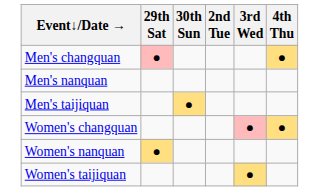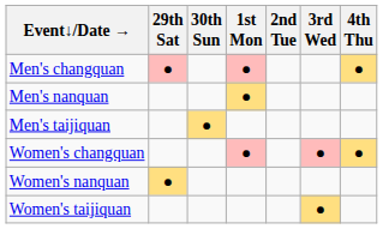+ column: 1st Mon | ● | ● | ●
